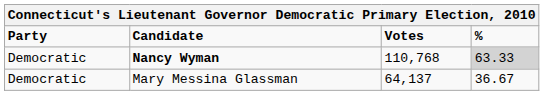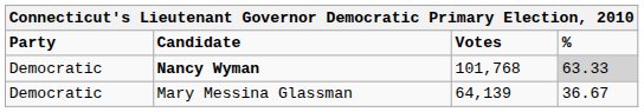Nancy Wyman | Votes: 110,768 -> 101,768
Mary Messina Glassman | Votes: 64,137 -> 64,139
